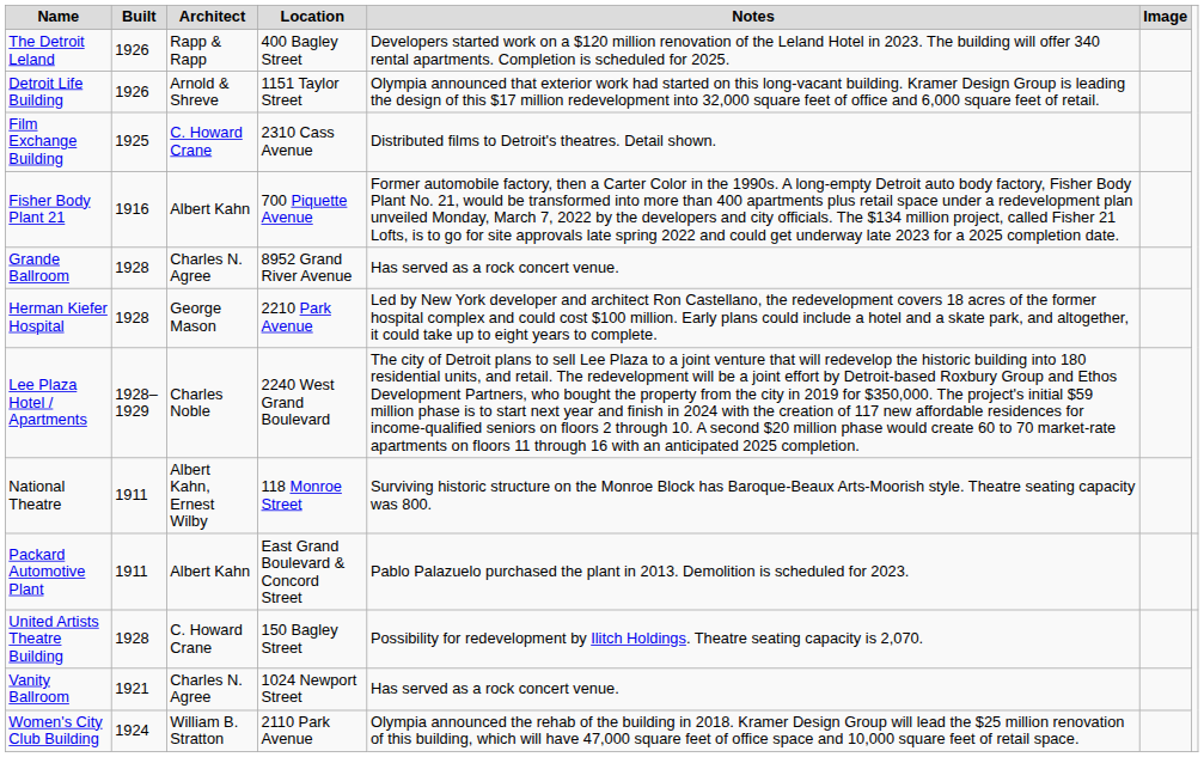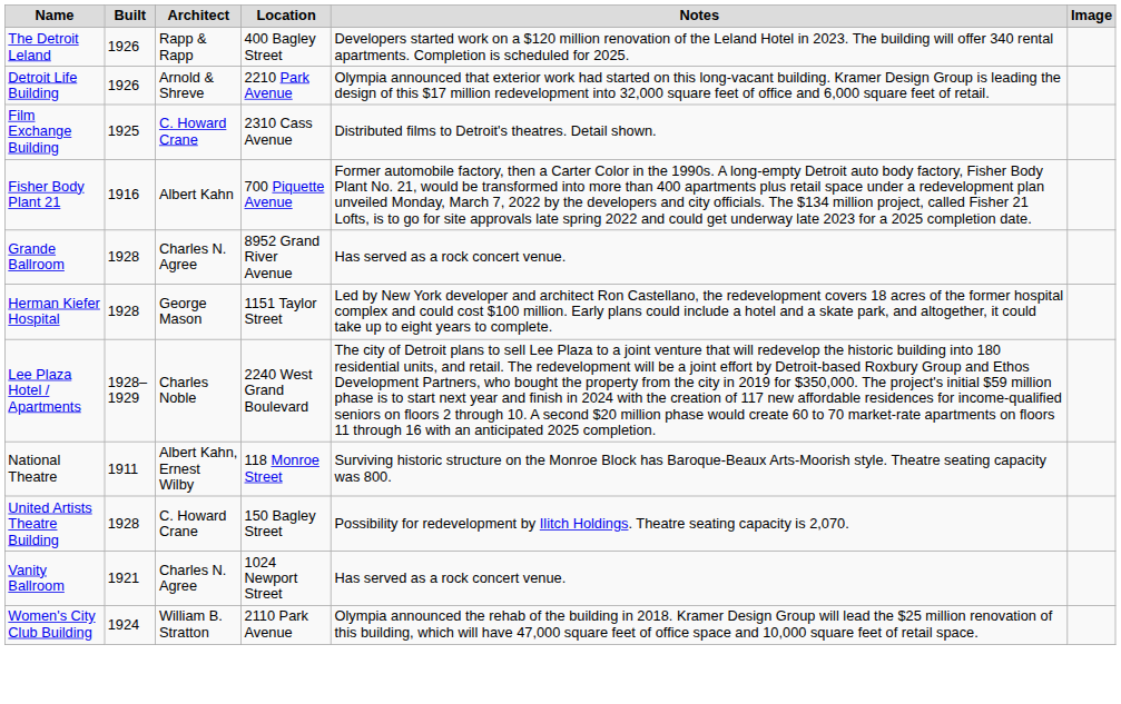Detroit Life Building | Location: 1151 Taylor Street -> 2210 Park Avenue
Herman Kiefer Hospital | Location: 2210 Park Avenue -> 1151 Taylor Street
- row: Packard Automotive Plant | 1911 | Albert Kahn | East Grand Boulevard & Concord Street | Pablo Palazuelo purchased the plant in 2013. Demolition is scheduled for 2023.
